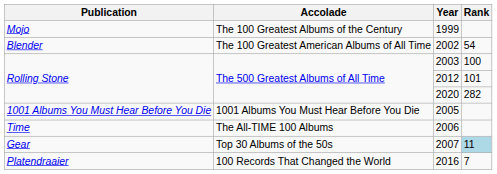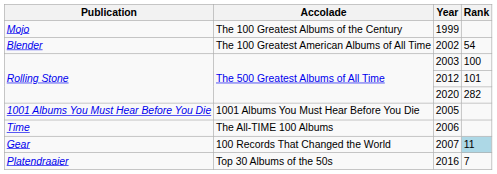2007 | Accolade: Top 30 Albums of the 50s -> 100 Records That Changed the World
2016 | Accolade: 100 Records That Changed the World -> Top 30 Albums of the 50s
